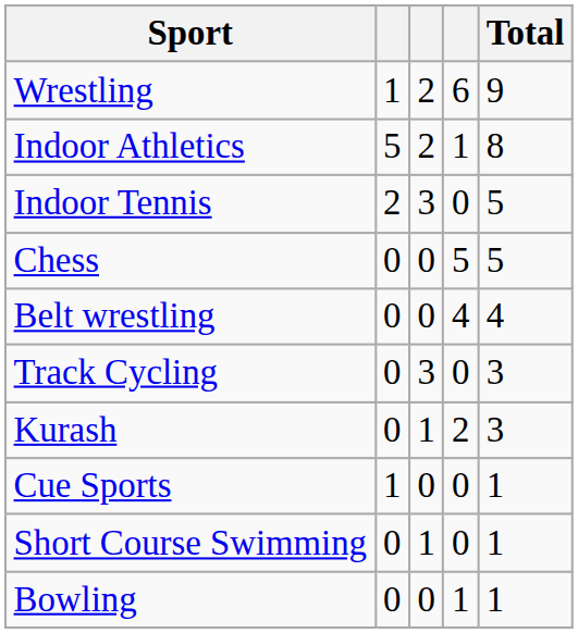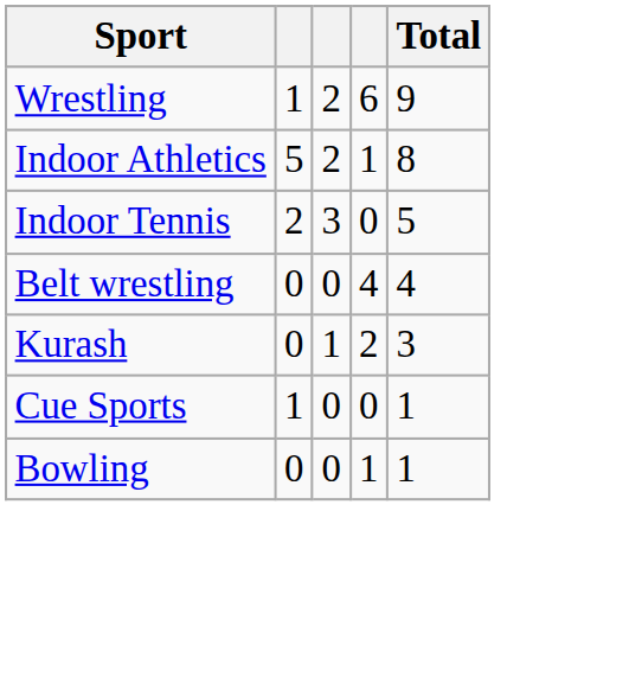- row: Chess | 0 | 0 | 5 | 5
- row: Track Cycling | 0 | 3 | 0 | 3
- row: Short Course Swimming | 0 | 1 | 0 | 1
